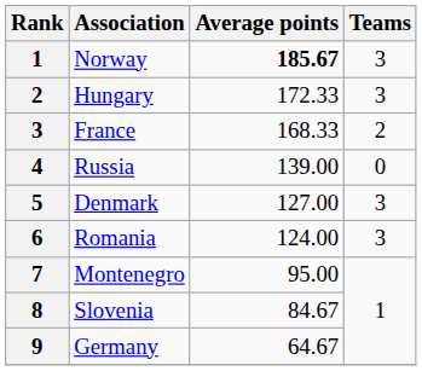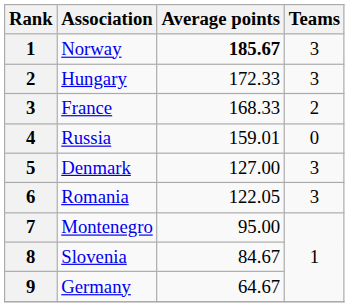Russia | Average points: 139.00 -> 159.01
Romania | Average points: 124.00 -> 122.05
